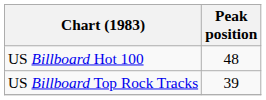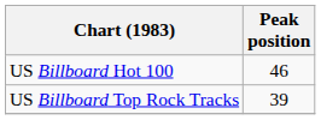US Billboard Hot 100 | Peak position: 48 -> 46
